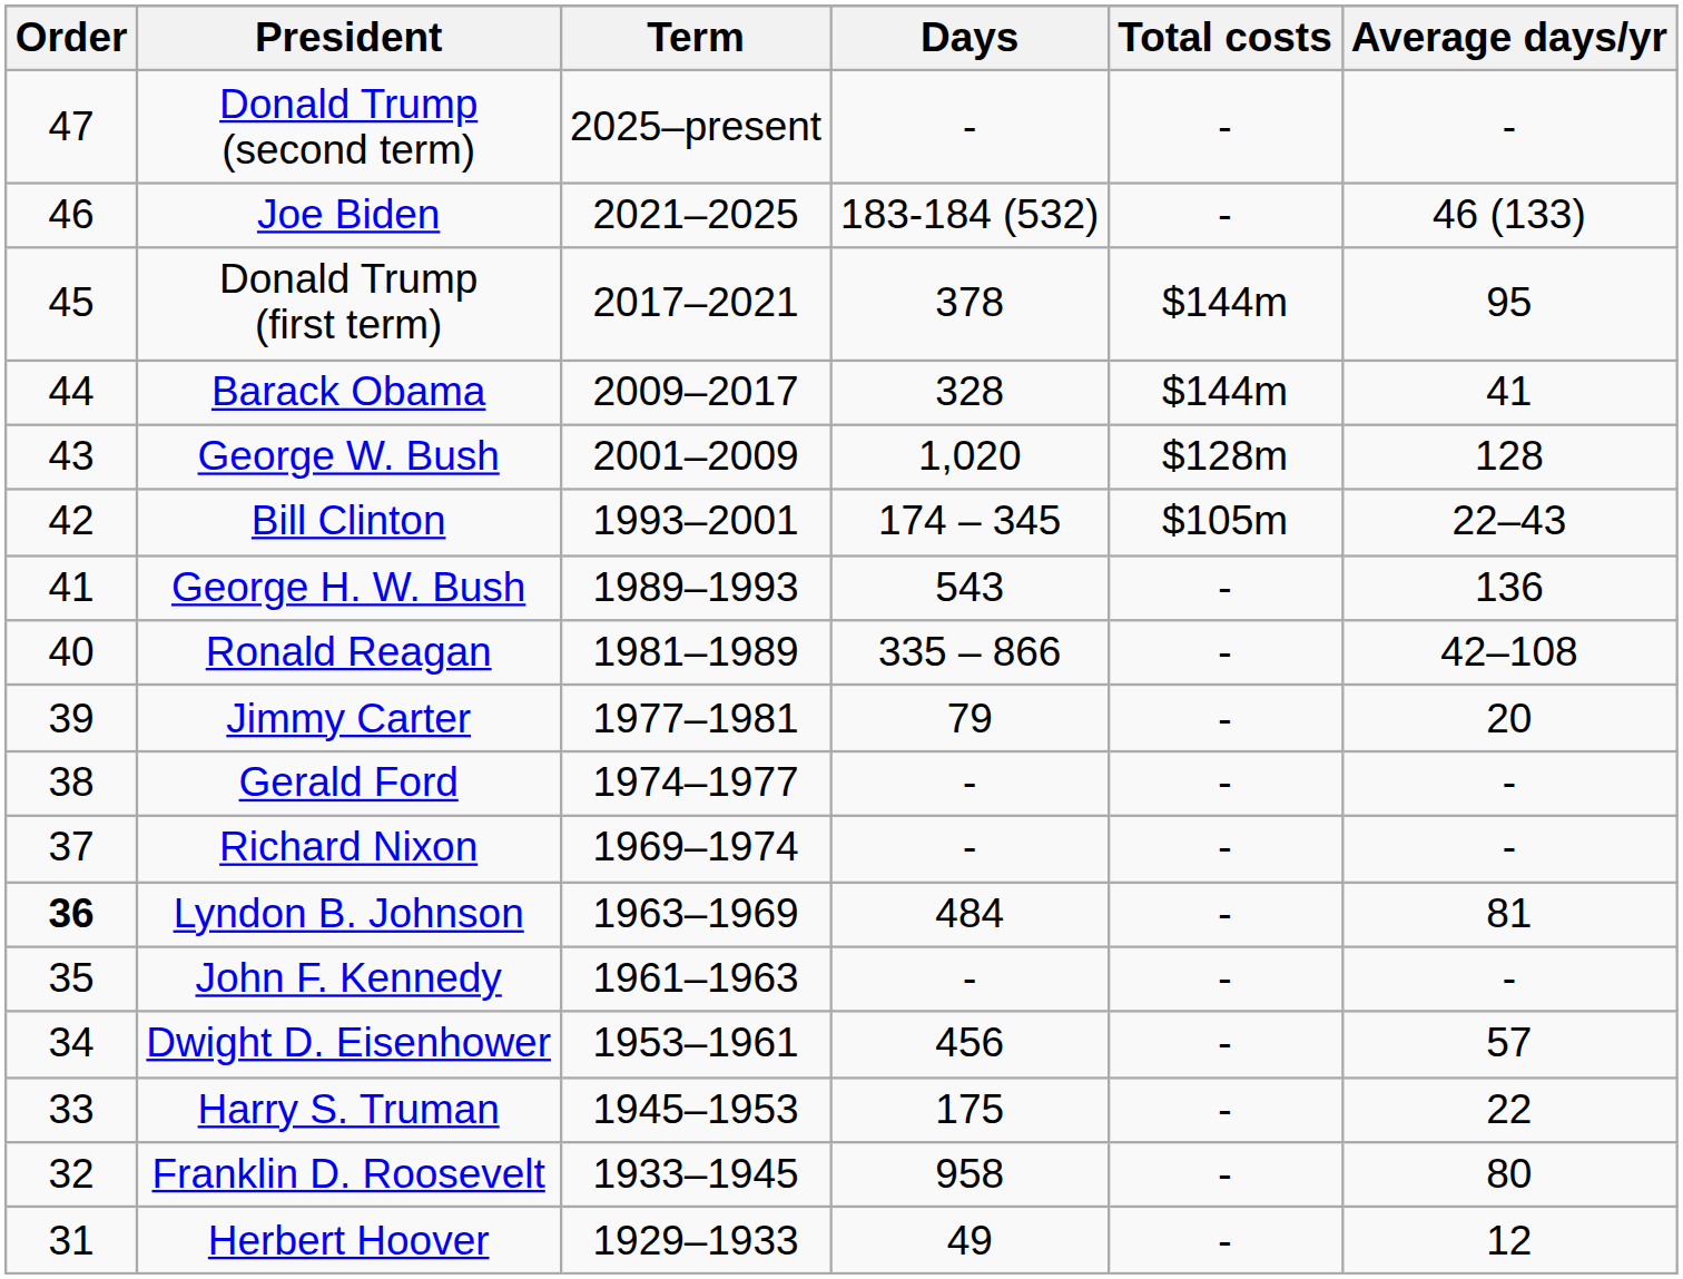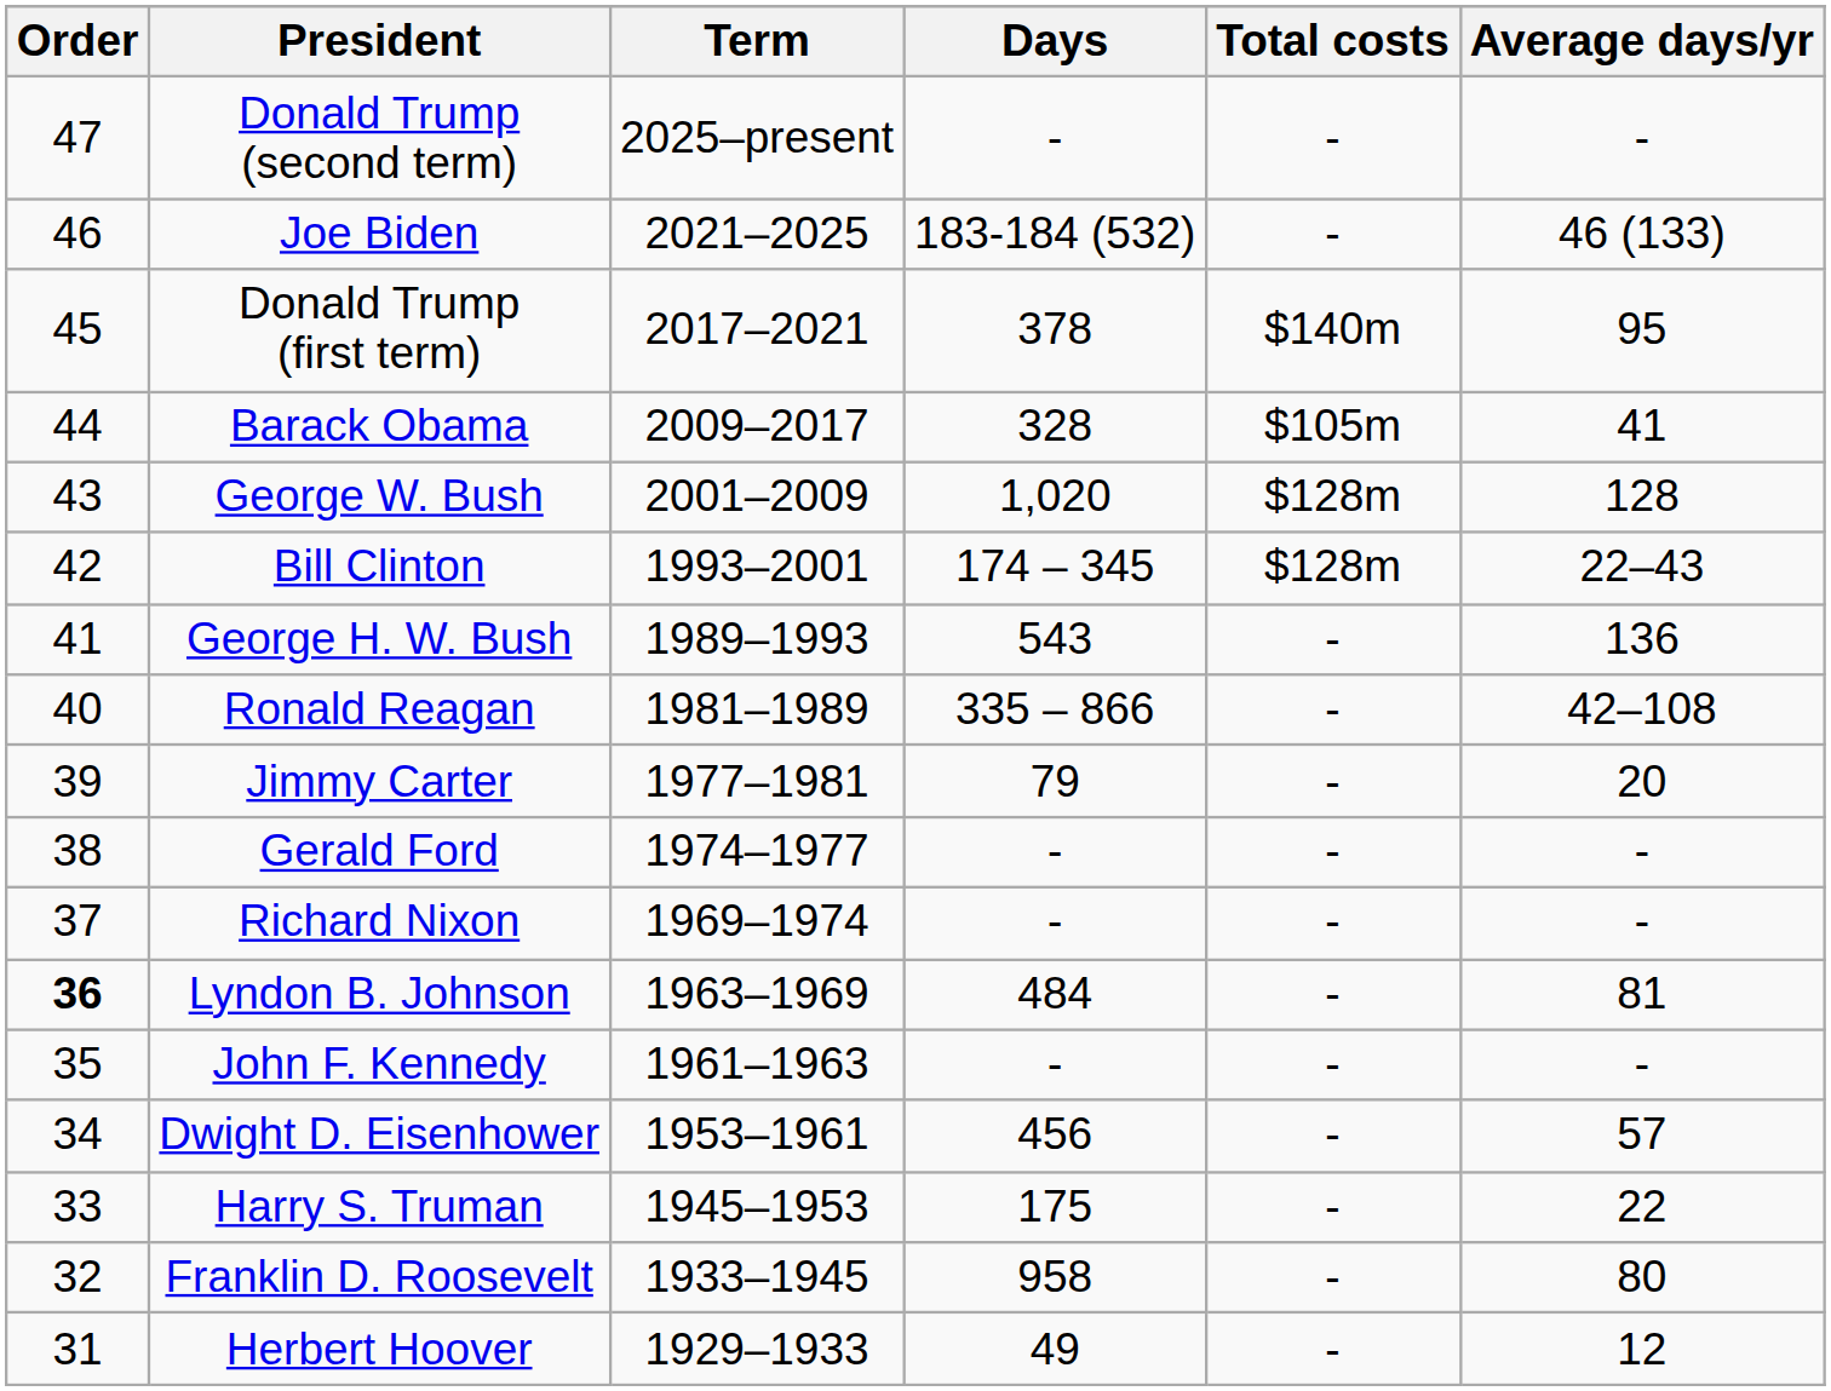Donald Trump (first term) | Total costs: $144m -> $140m
Barack Obama | Total costs: $144m -> $105m
Bill Clinton | Total costs: $105m -> $128m
